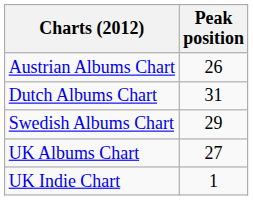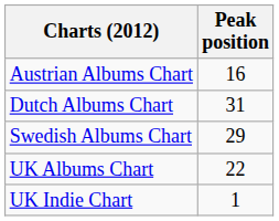Austrian Albums Chart | Peak position: 26 -> 16
UK Albums Chart | Peak position: 27 -> 22
